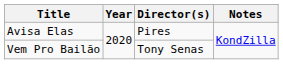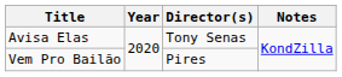Avisa Elas | Director(s): Pires -> Tony Senas
Vem Pro Bailão | Director(s): Tony Senas -> Pires
